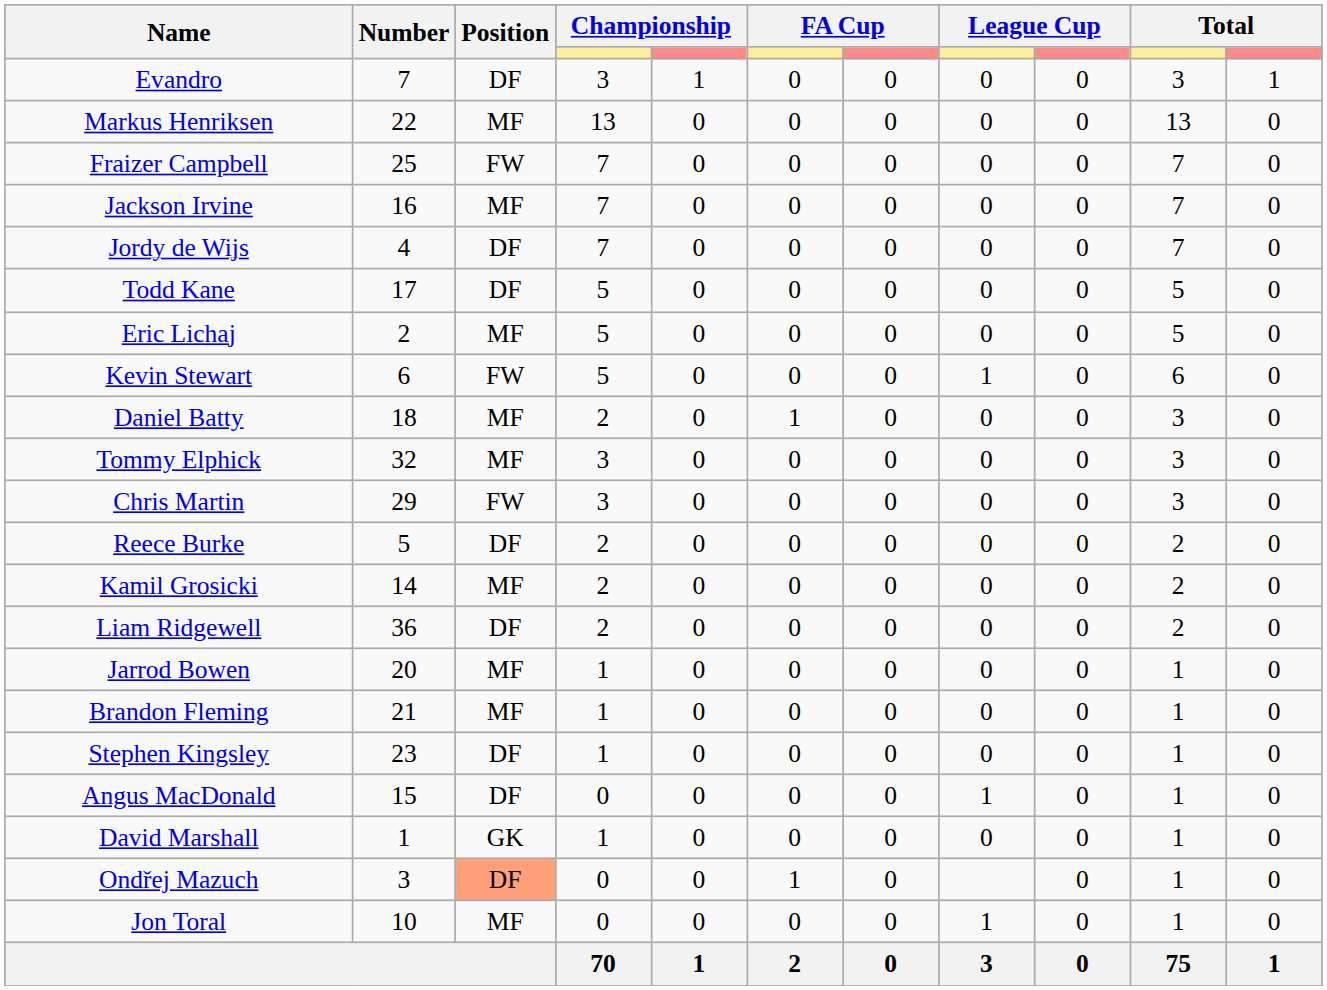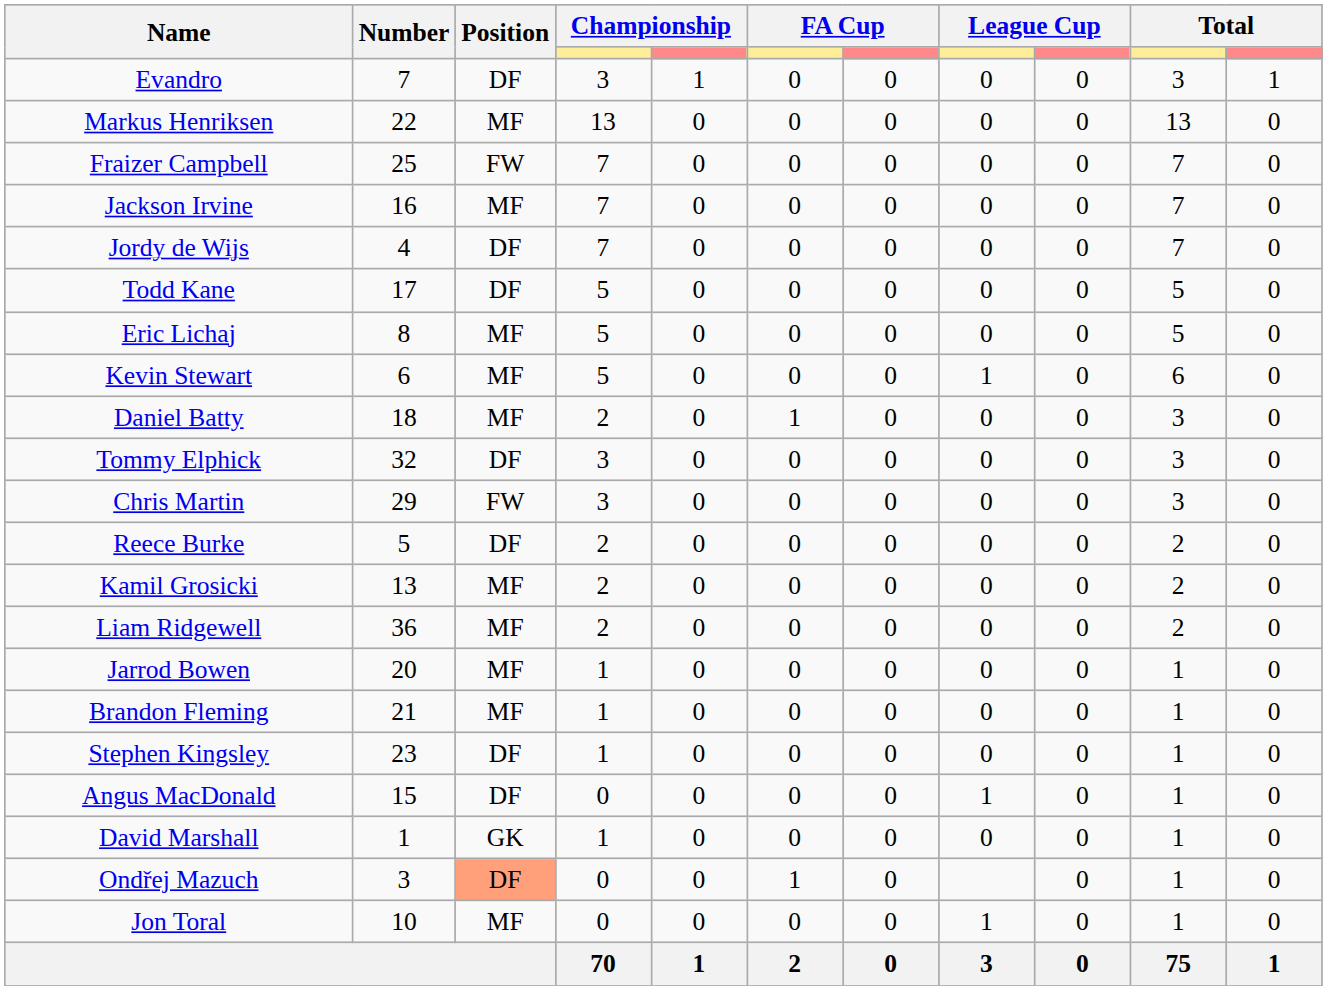Eric Lichaj | Number: 2 -> 8
Kevin Stewart | Position: FW -> MF
Tommy Elphick | Position: MF -> DF
Kamil Grosicki | Number: 14 -> 13
Liam Ridgewell | Position: DF -> MF
